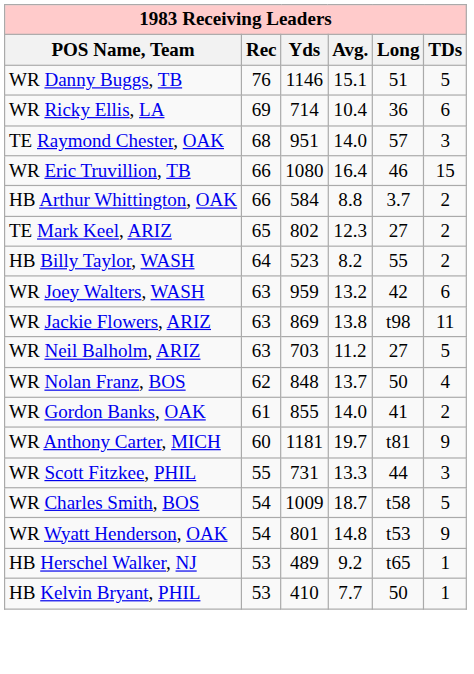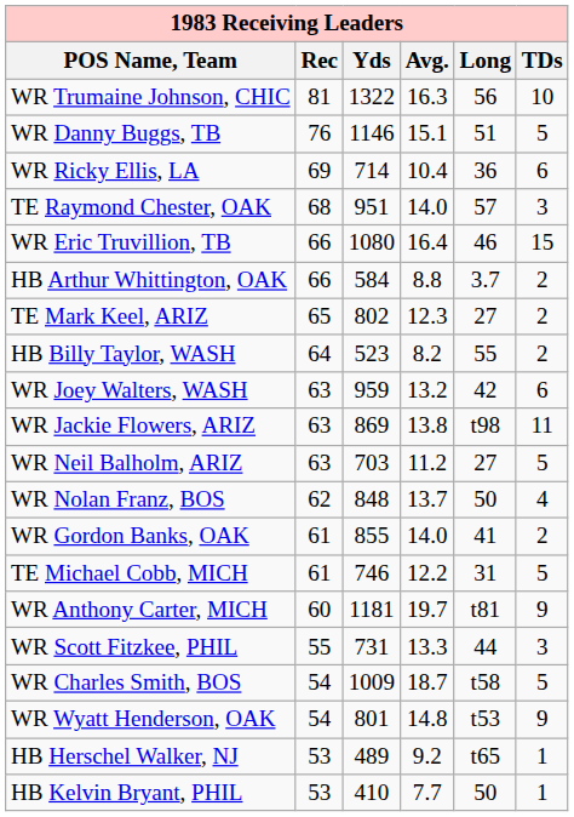+ row: WR Trumaine Johnson, CHIC | 81 | 1322 | 16.3 | 56 | 10
+ row: TE Michael Cobb, MICH | 61 | 746 | 12.2 | 31 | 5
